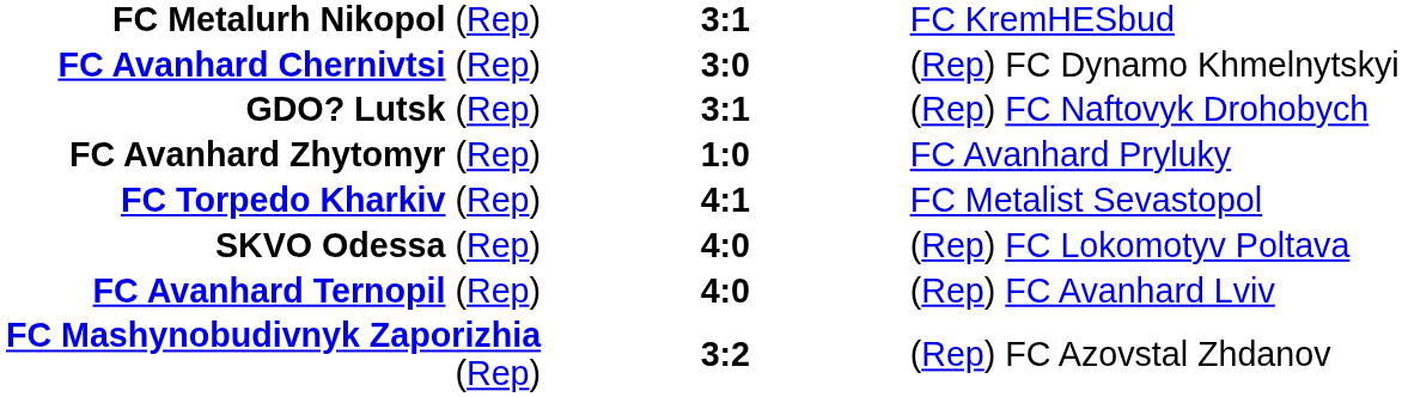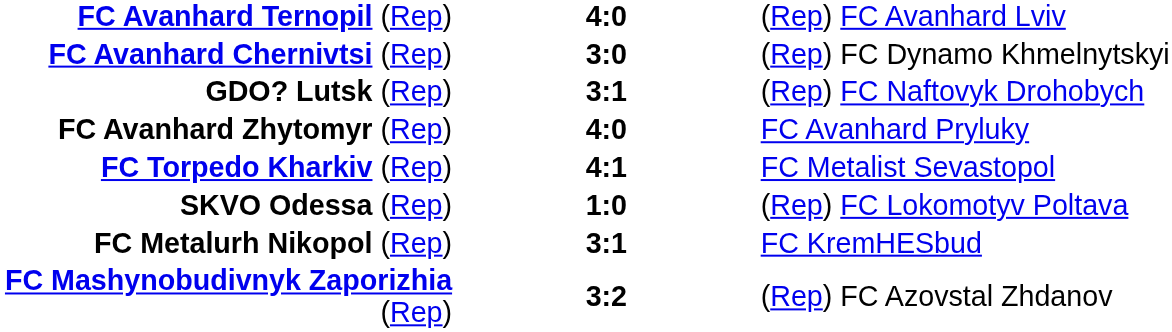rows swapped: FC Avanhard Ternopil (Rep) <-> FC Metalurh Nikopol (Rep)
FC Avanhard Zhytomyr (Rep) | column 2: 1:0 -> 4:0
SKVO Odessa (Rep) | column 2: 4:0 -> 1:0
